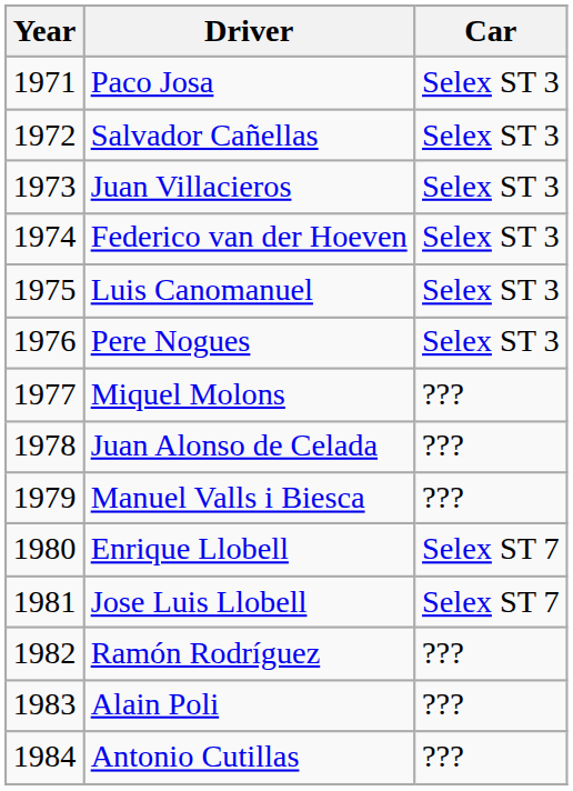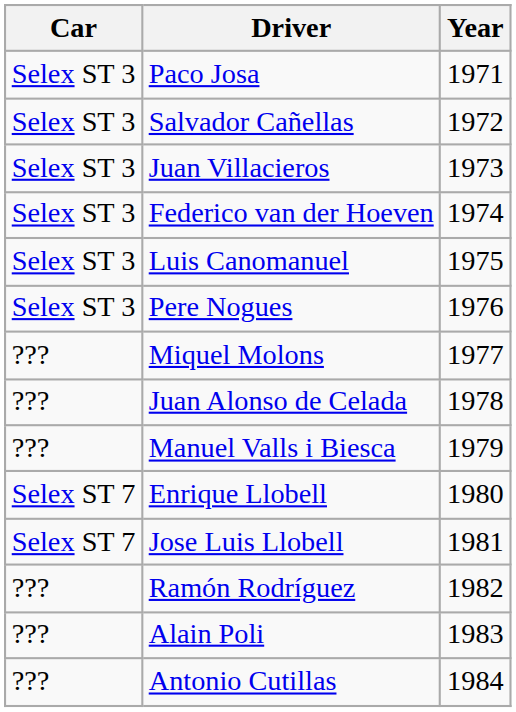columns swapped: Year <-> Car
